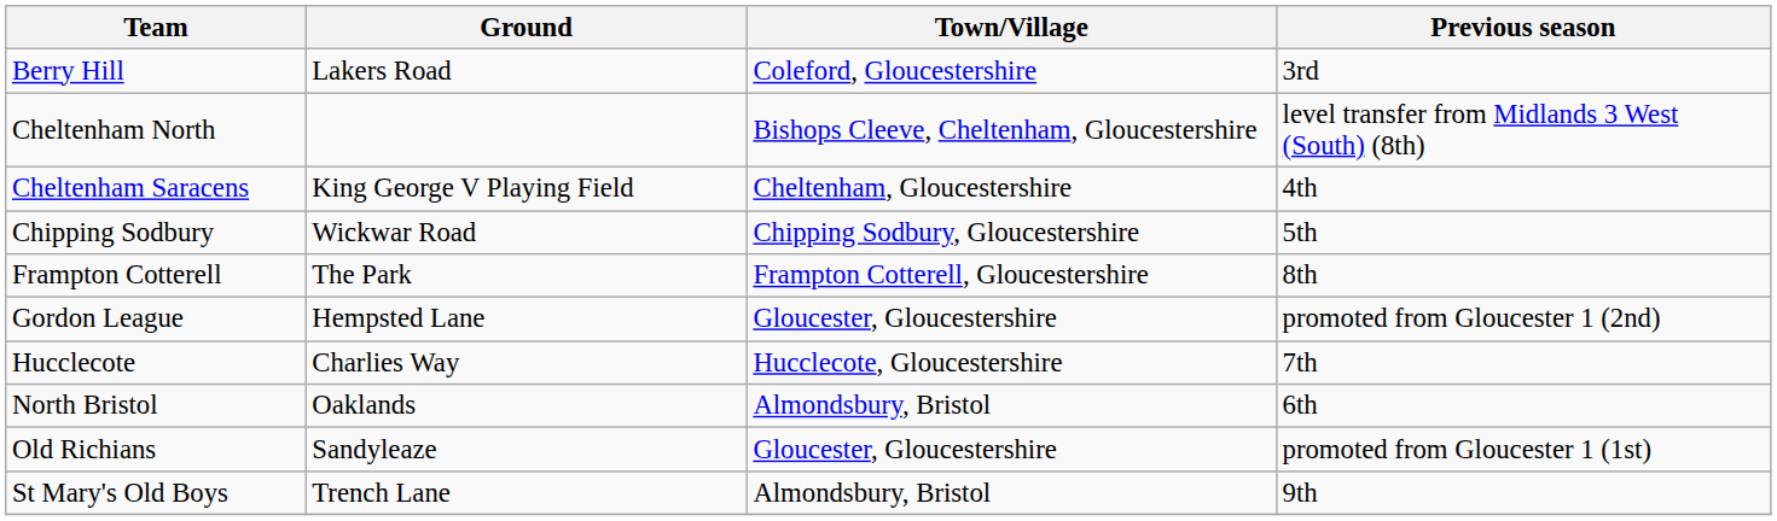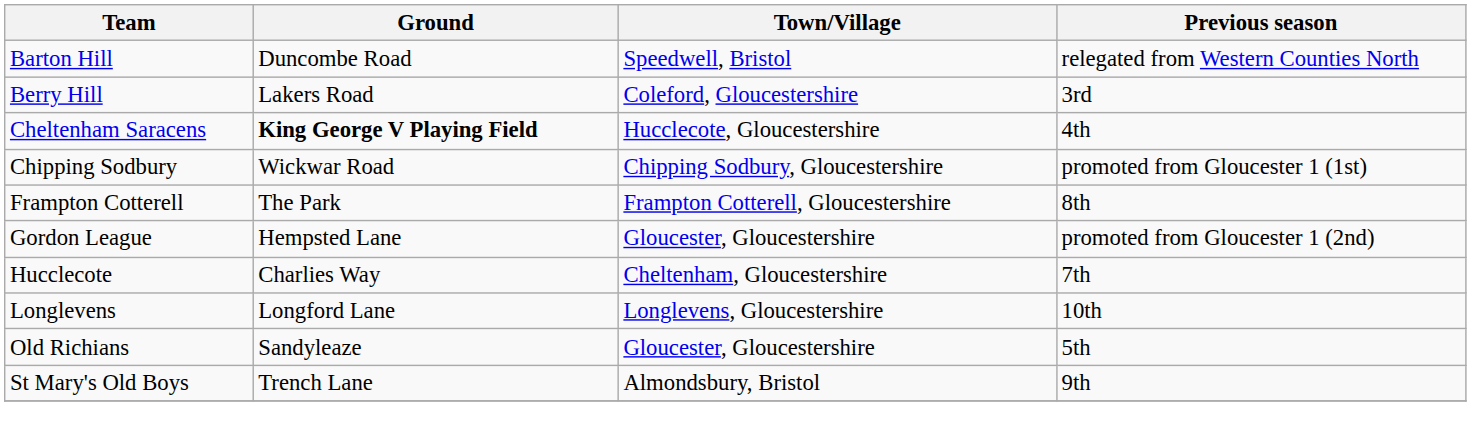+ row: Barton Hill | Duncombe Road | Speedwell, Bristol | relegated from Western Counties North
- row: Cheltenham North | Bishops Cleeve, Cheltenham, Gloucestershire | level transfer from Midlands 3 West (South) (8th)
Cheltenham Saracens | Ground: normal -> bold
Cheltenham Saracens | Town/Village: Cheltenham, Gloucestershire -> Hucclecote, Gloucestershire
Chipping Sodbury | Previous season: 5th -> promoted from Gloucester 1 (1st)
Hucclecote | Town/Village: Hucclecote, Gloucestershire -> Cheltenham, Gloucestershire
+ row: Longlevens | Longford Lane | Longlevens, Gloucestershire | 10th
- row: North Bristol | Oaklands | Almondsbury, Bristol | 6th
Old Richians | Previous season: promoted from Gloucester 1 (1st) -> 5th
